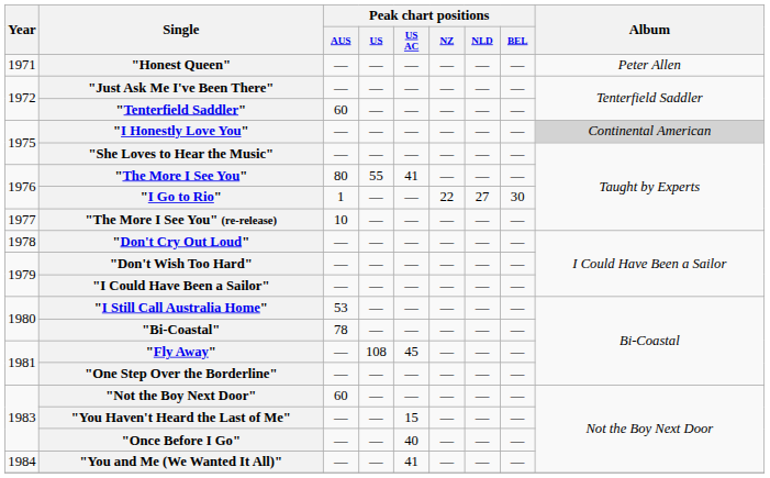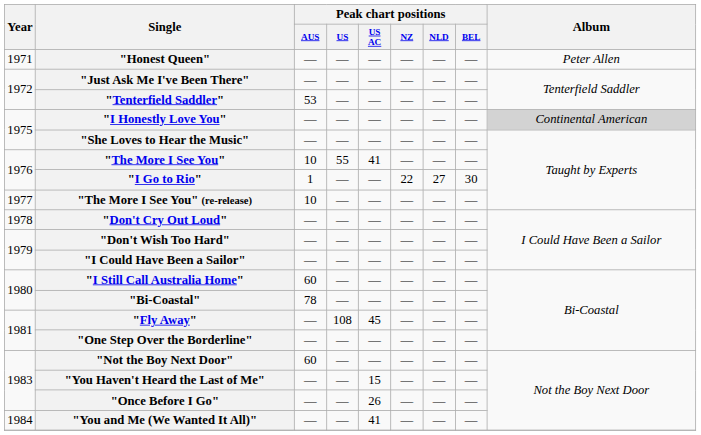"Tenterfield Saddler" | Peak chart positions / AUS: 60 -> 53
"The More I See You" | Peak chart positions / AUS: 80 -> 10
"I Still Call Australia Home" | Peak chart positions / AUS: 53 -> 60
"Once Before I Go" | Peak chart positions / US AC: 40 -> 26
